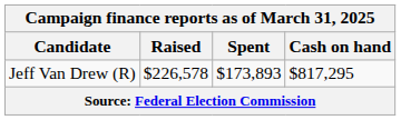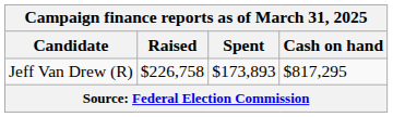Jeff Van Drew (R) | Raised: $226,578 -> $226,758
